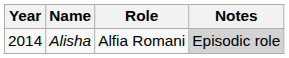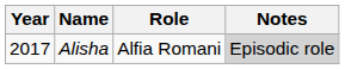Alisha | Year: 2014 -> 2017
